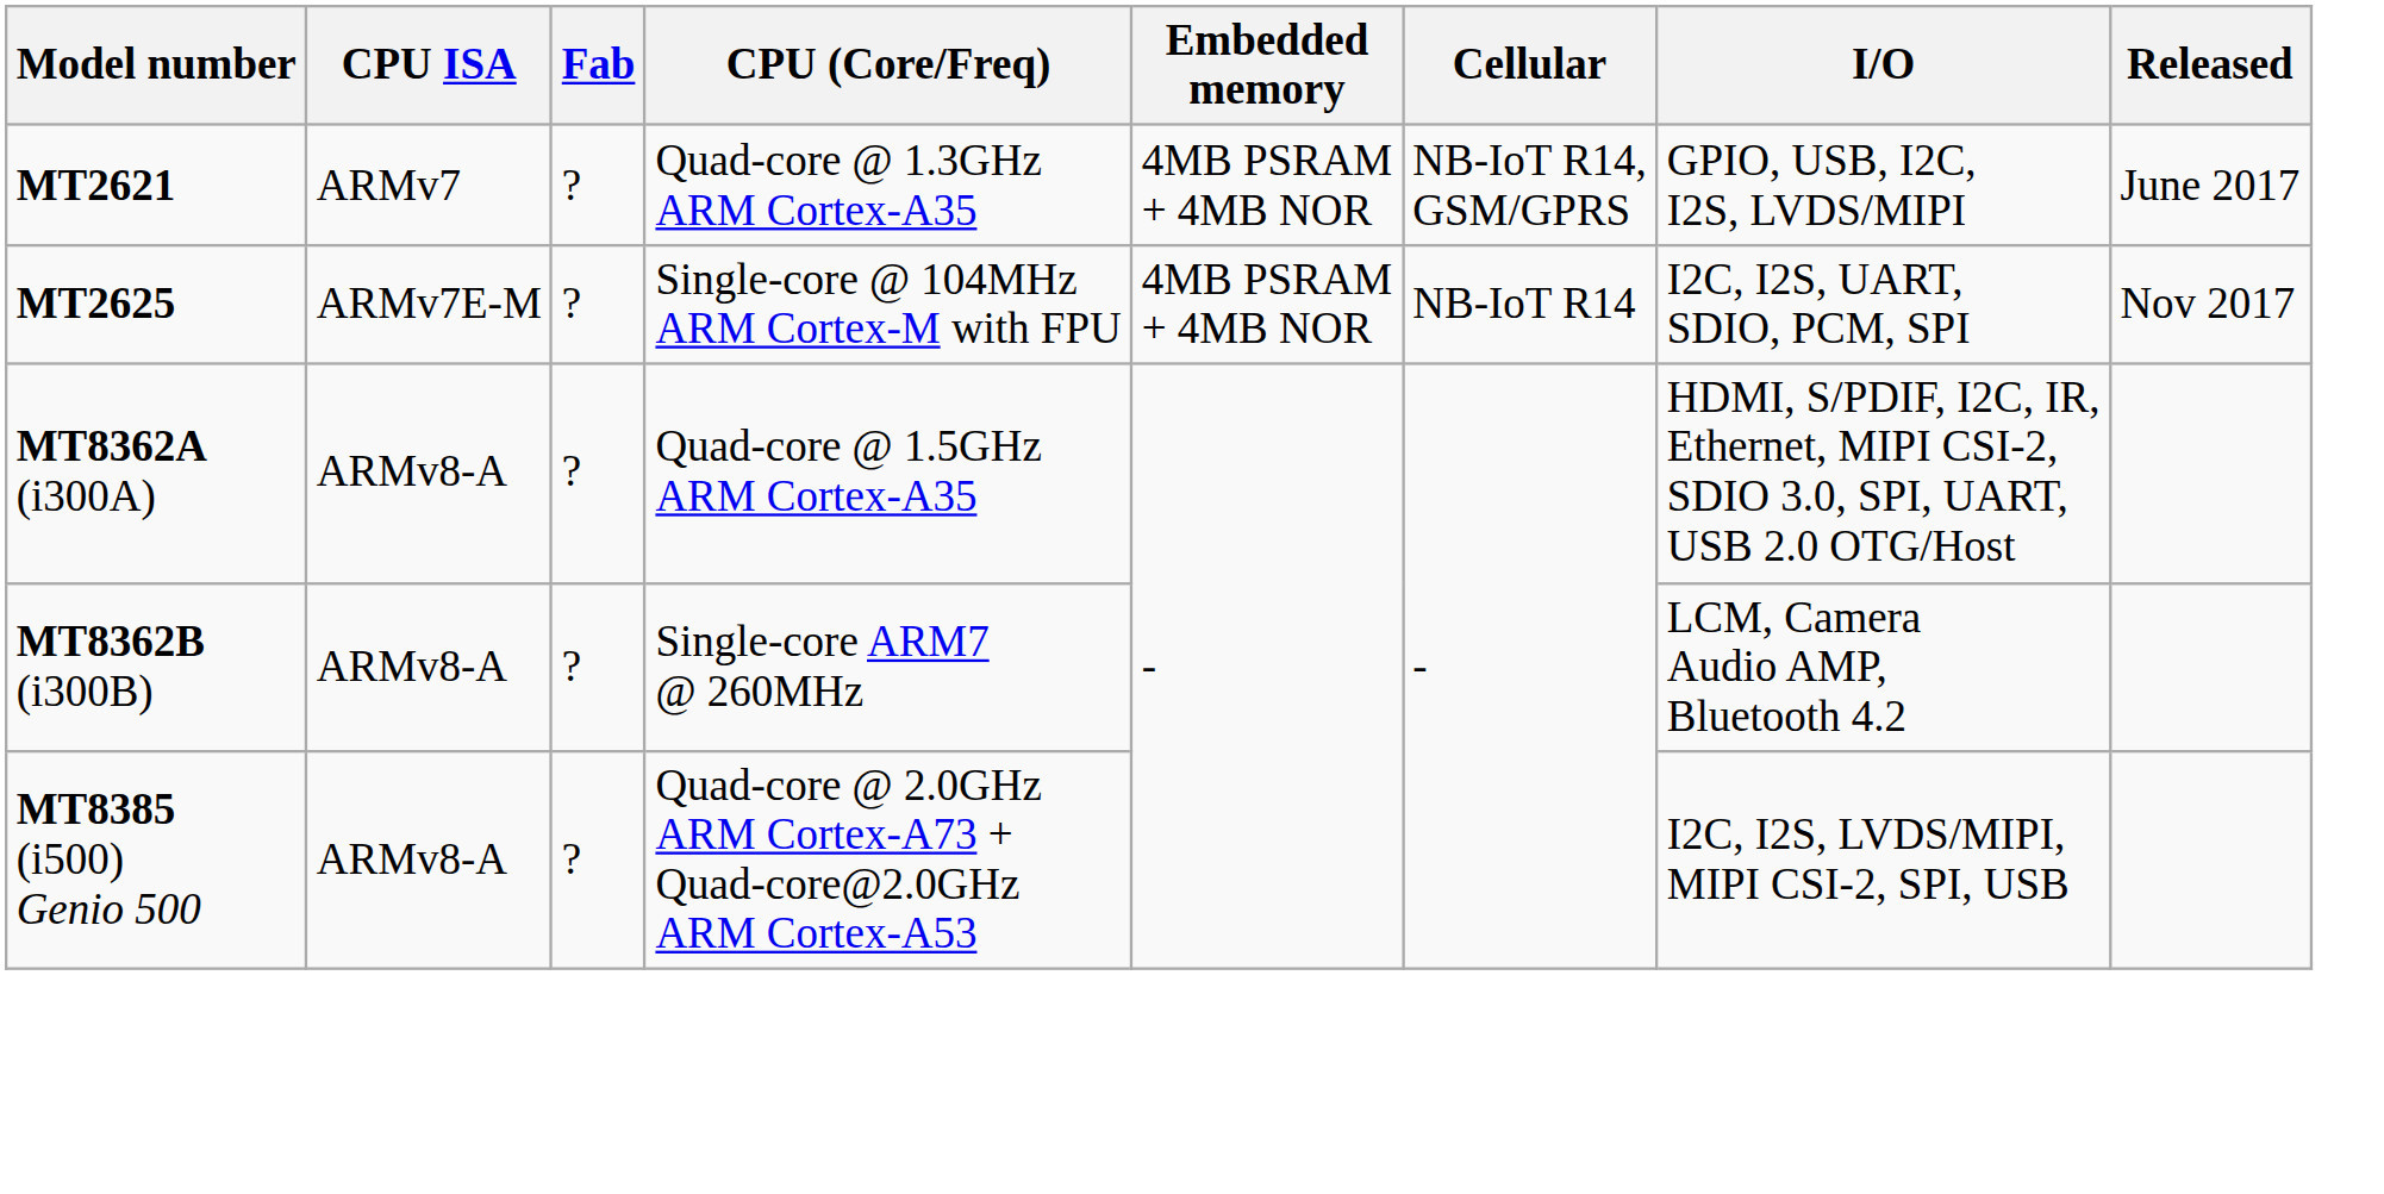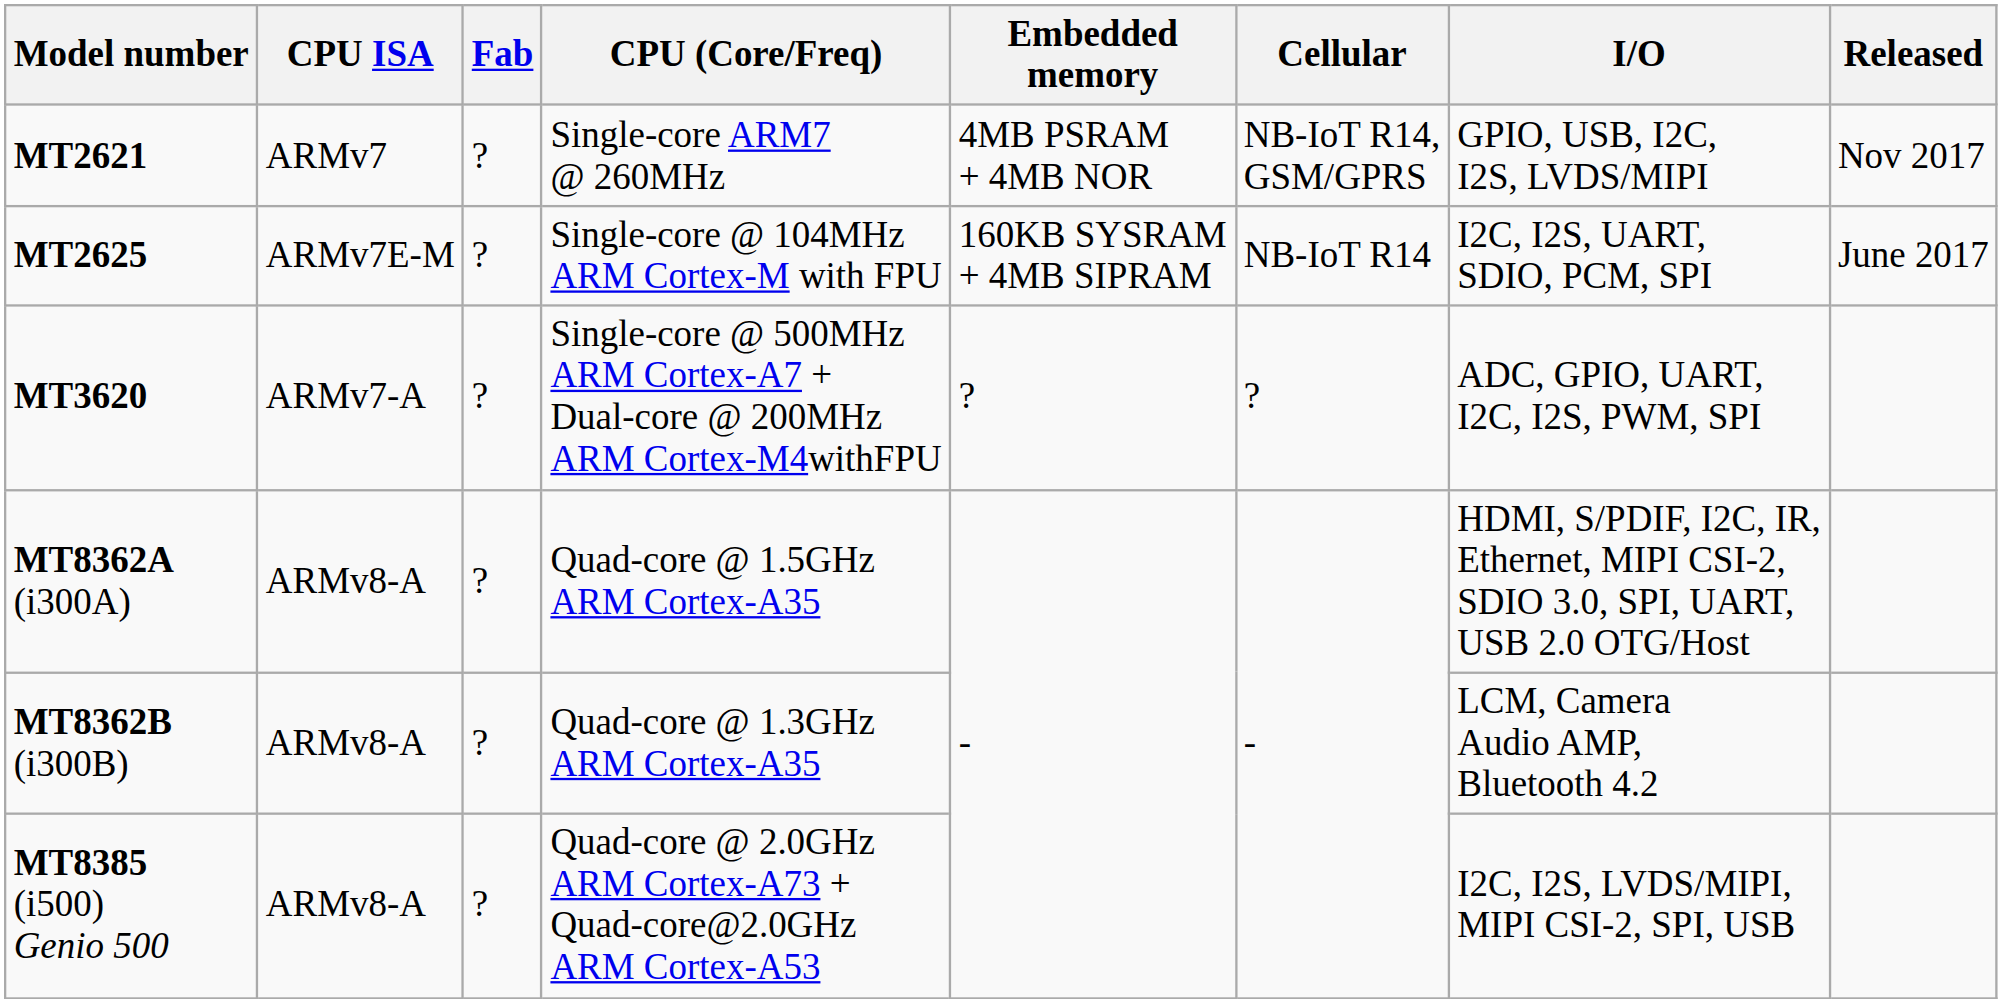MT2621 | CPU (Core/Freq): Quad-core @ 1.3GHz ARM Cortex-A35 -> Single-core ARM7 @ 260MHz
MT2621 | Released: June 2017 -> Nov 2017
MT2625 | Embedded memory: 4MB PSRAM + 4MB NOR -> 160KB SYSRAM + 4MB SIPRAM
MT2625 | Released: Nov 2017 -> June 2017
+ row: MT3620 | ARMv7-A | ? | Single-core @ 500MHz ARM Cortex-A7 + Dual-core @ 200MHz ARM Cortex-M4withFPU | ? | ? | ADC, GPIO, UART, I2C, I2S, PWM, SPI
MT8362B (i300B) | CPU (Core/Freq): Single-core ARM7 @ 260MHz -> Quad-core @ 1.3GHz ARM Cortex-A35
